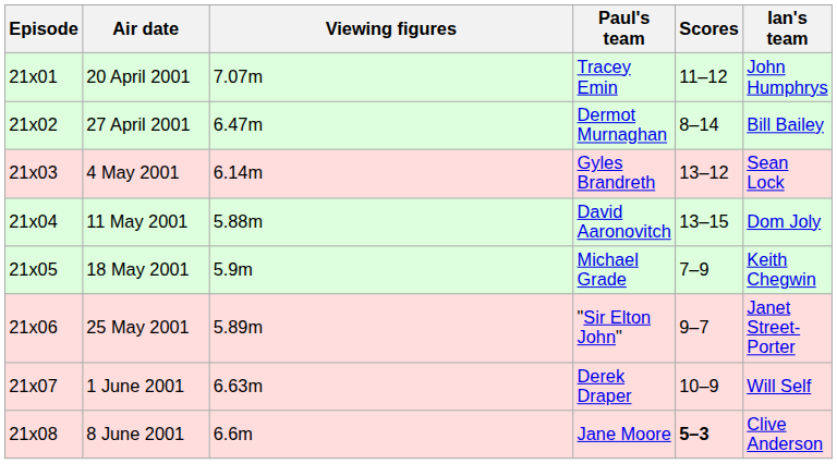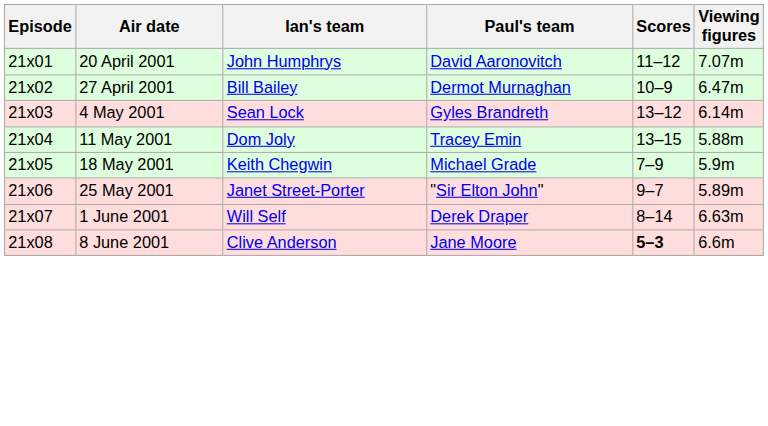columns swapped: Ian's team <-> Viewing figures
20 April 2001 | Paul's team: Tracey Emin -> David Aaronovitch
27 April 2001 | Scores: 8–14 -> 10–9
11 May 2001 | Paul's team: David Aaronovitch -> Tracey Emin
1 June 2001 | Scores: 10–9 -> 8–14
